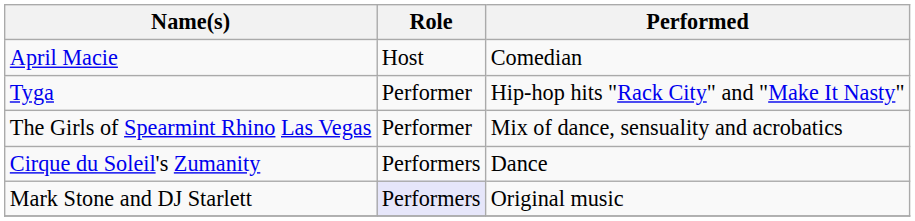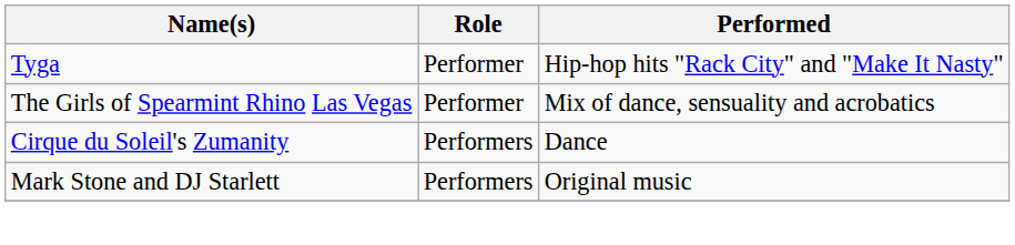- row: April Macie | Host | Comedian
Mark Stone and DJ Starlett | Role: lavender background -> no background
